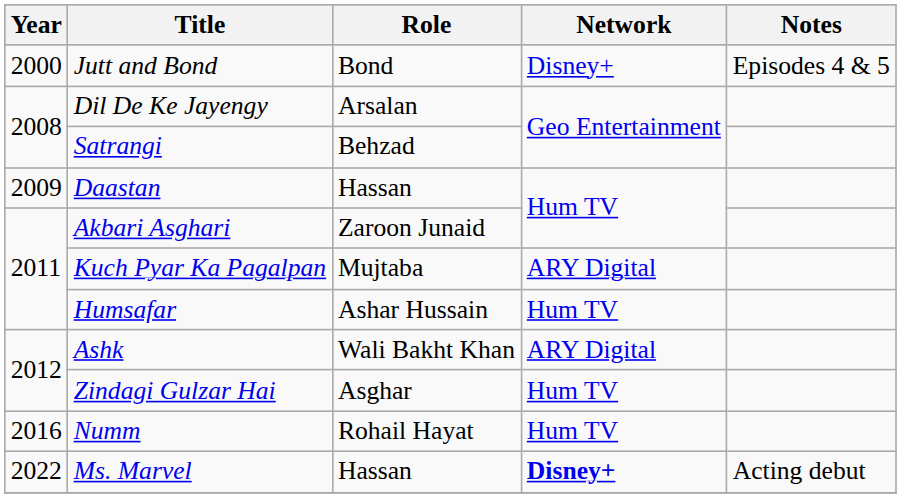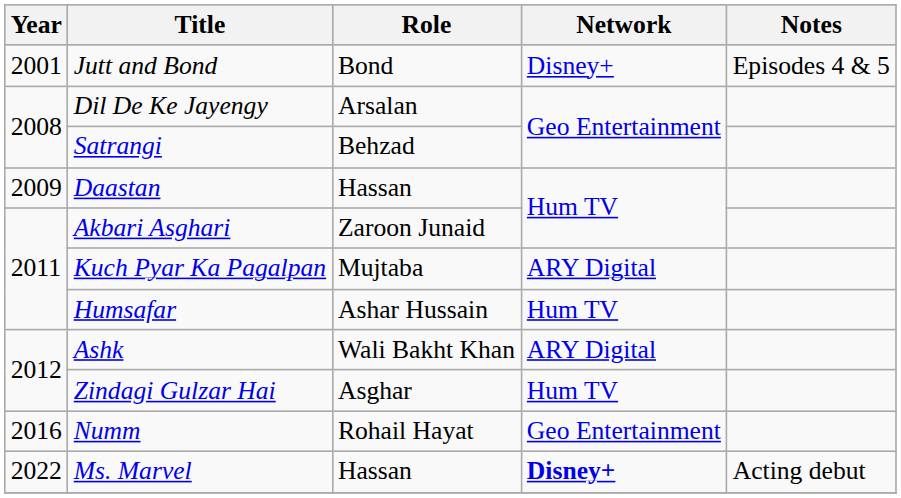Jutt and Bond | Year: 2000 -> 2001
Numm | Network: Hum TV -> Geo Entertainment
